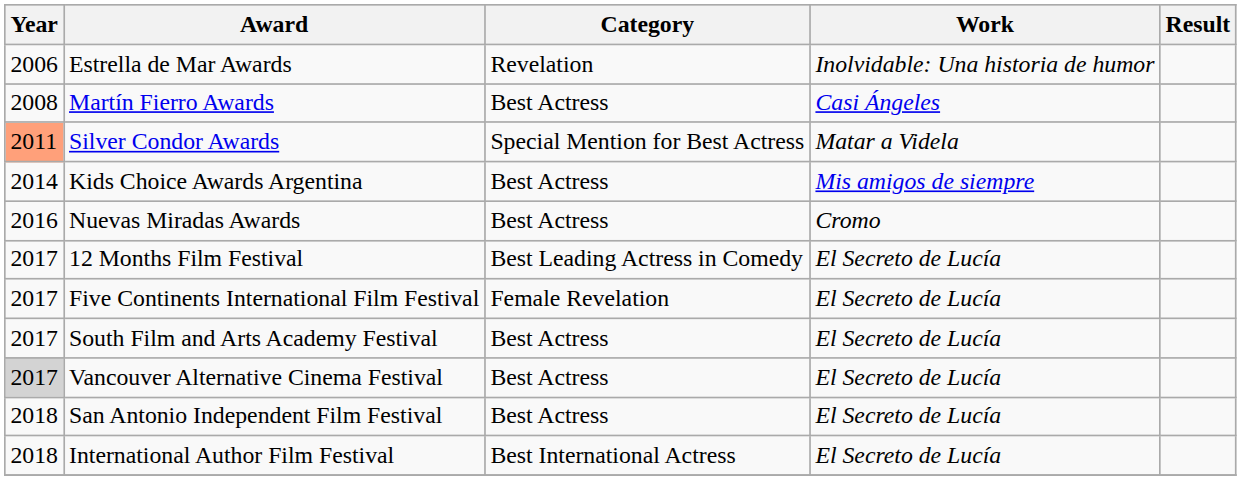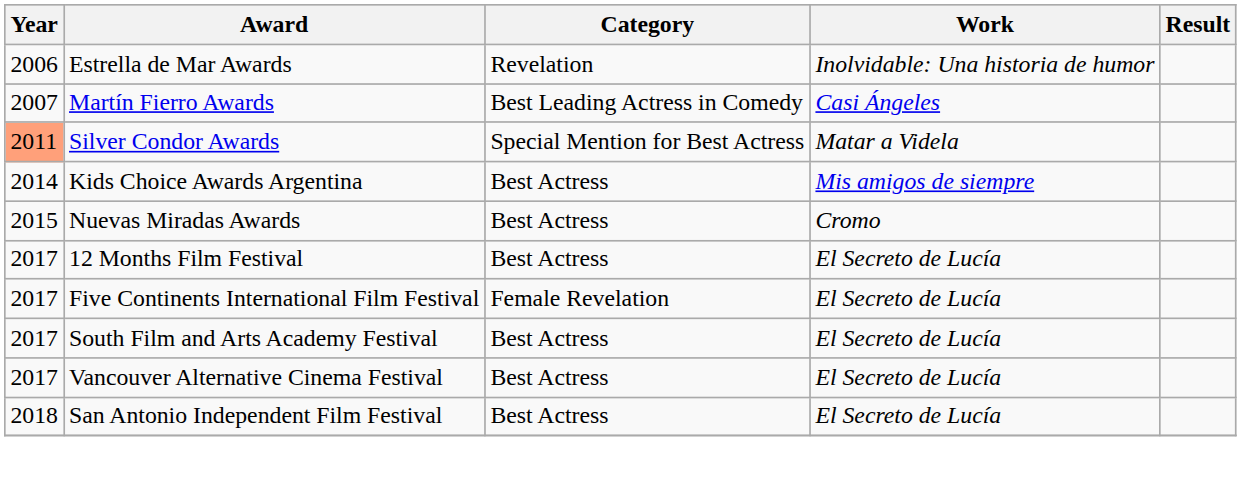Martín Fierro Awards | Year: 2008 -> 2007
Martín Fierro Awards | Category: Best Actress -> Best Leading Actress in Comedy
Nuevas Miradas Awards | Year: 2016 -> 2015
12 Months Film Festival | Category: Best Leading Actress in Comedy -> Best Actress
Vancouver Alternative Cinema Festival | Year: lightgrey background -> no background
- row: 2018 | International Author Film Festival | Best International Actress | El Secreto de Lucía
